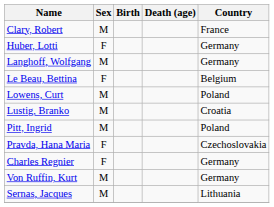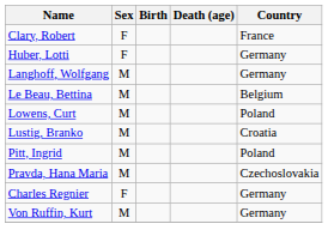Clary, Robert | Sex: M -> F
Le Beau, Bettina | Sex: F -> M
Pravda, Hana Maria | Sex: F -> M
- row: Sernas, Jacques | M | Lithuania
